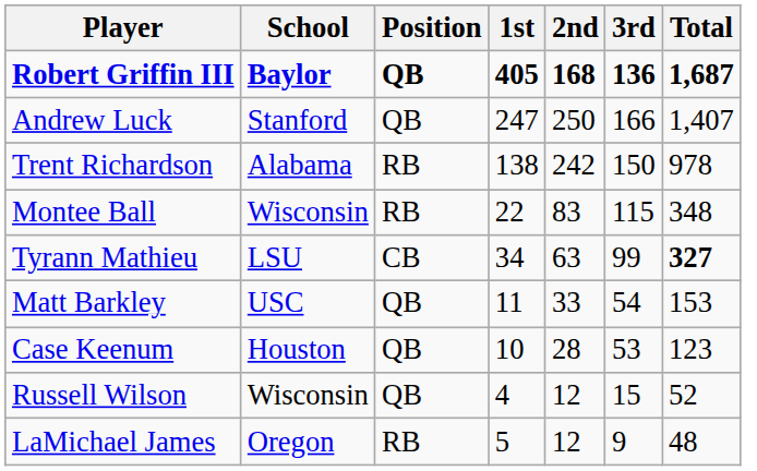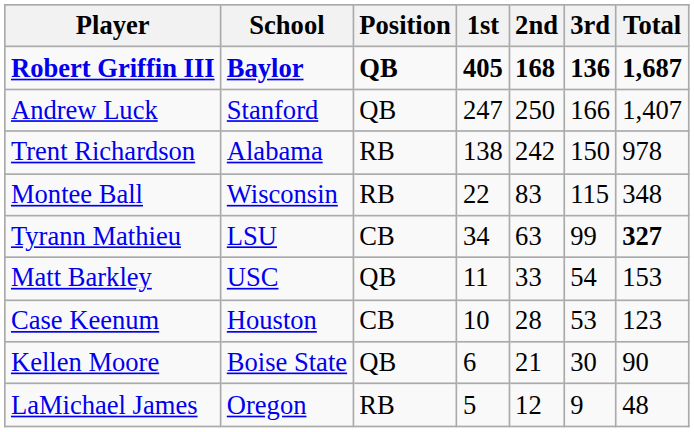Case Keenum | Position: QB -> CB
+ row: Kellen Moore | Boise State | QB | 6 | 21 | 30 | 90
- row: Russell Wilson | Wisconsin | QB | 4 | 12 | 15 | 52
